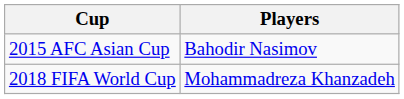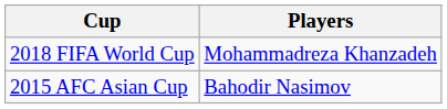rows swapped: 2015 AFC Asian Cup <-> 2018 FIFA World Cup
